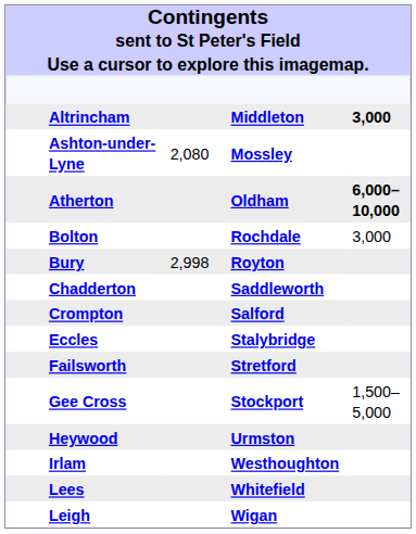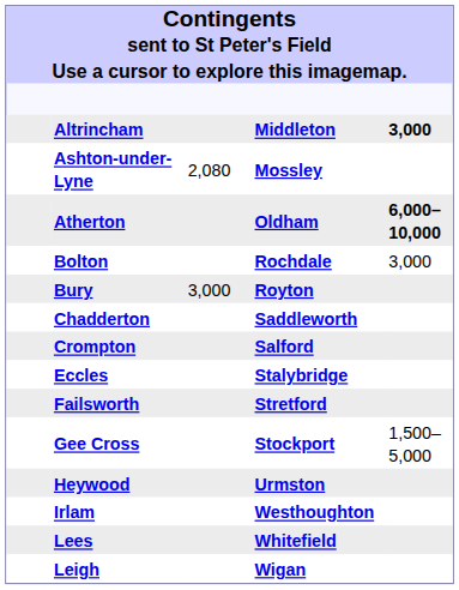Bury | column 3: 2,998 -> 3,000
